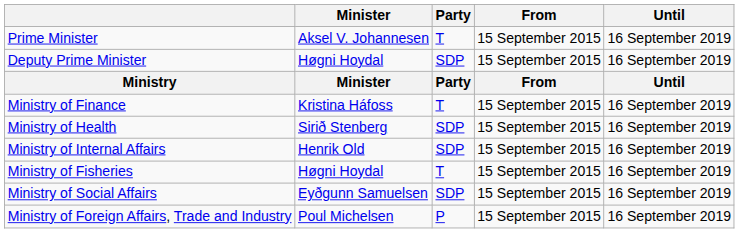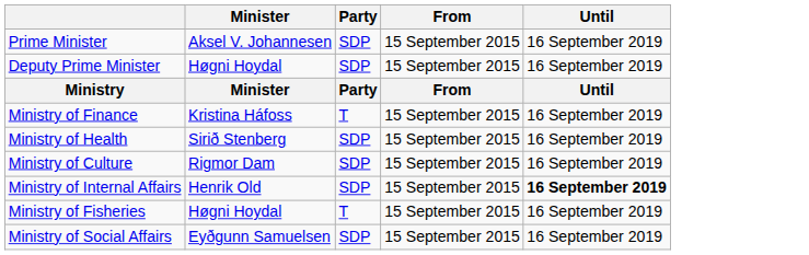Prime Minister | Party: T -> SDP
+ row: Ministry of Culture | Rigmor Dam | SDP | 15 September 2015 | 16 September 2019
Ministry of Internal Affairs | Until: normal -> bold
- row: Ministry of Foreign Affairs, Trade and Industry | Poul Michelsen | P | 15 September 2015 | 16 September 2019
